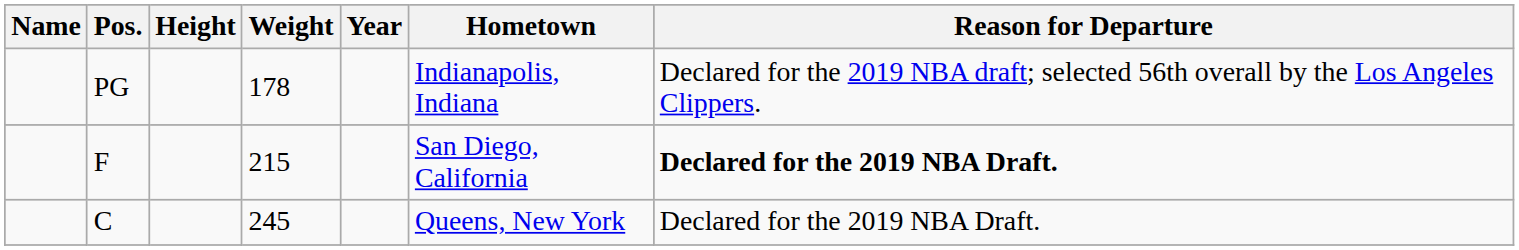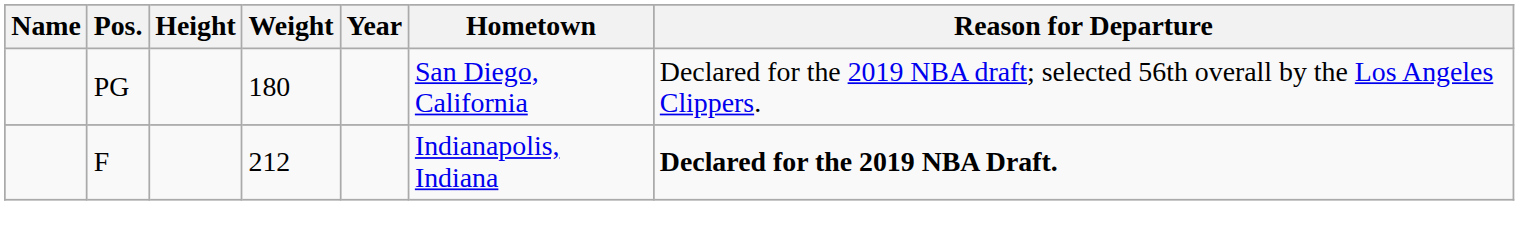PG | Weight: 178 -> 180
PG | Hometown: Indianapolis, Indiana -> San Diego, California
F | Weight: 215 -> 212
F | Hometown: San Diego, California -> Indianapolis, Indiana
- row: C | 245 | Queens, New York | Declared for the 2019 NBA Draft.
